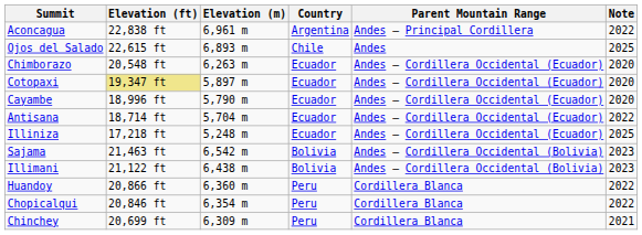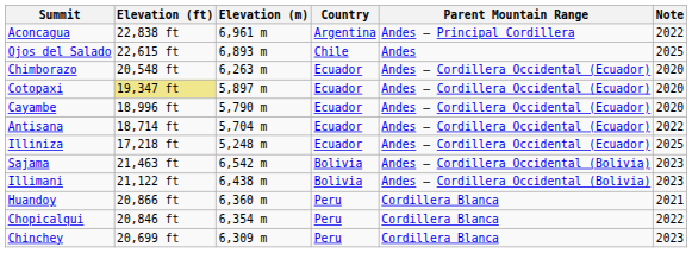Huandoy | Note: 2022 -> 2021
Chinchey | Note: 2021 -> 2023
